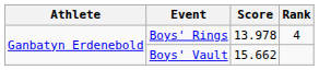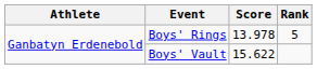Boys' Rings | Rank: 4 -> 5
Boys' Vault | Score: 15.662 -> 15.622
